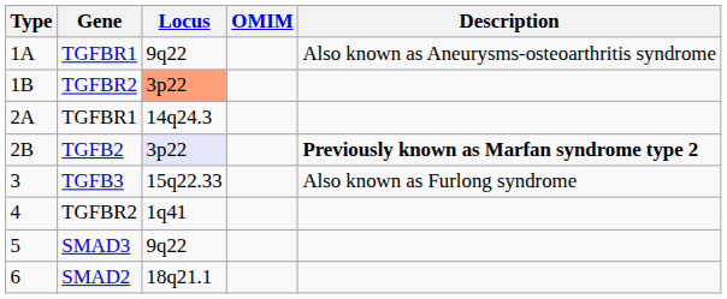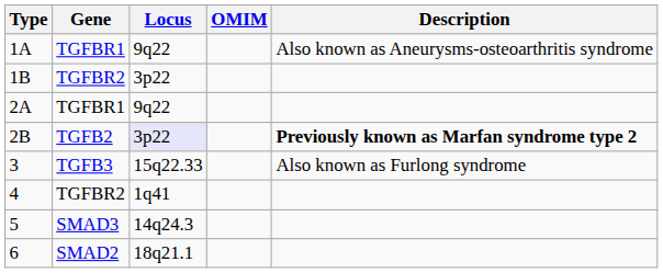1B | Locus: lightsalmon background -> no background
2A | Locus: 14q24.3 -> 9q22
5 | Locus: 9q22 -> 14q24.3
